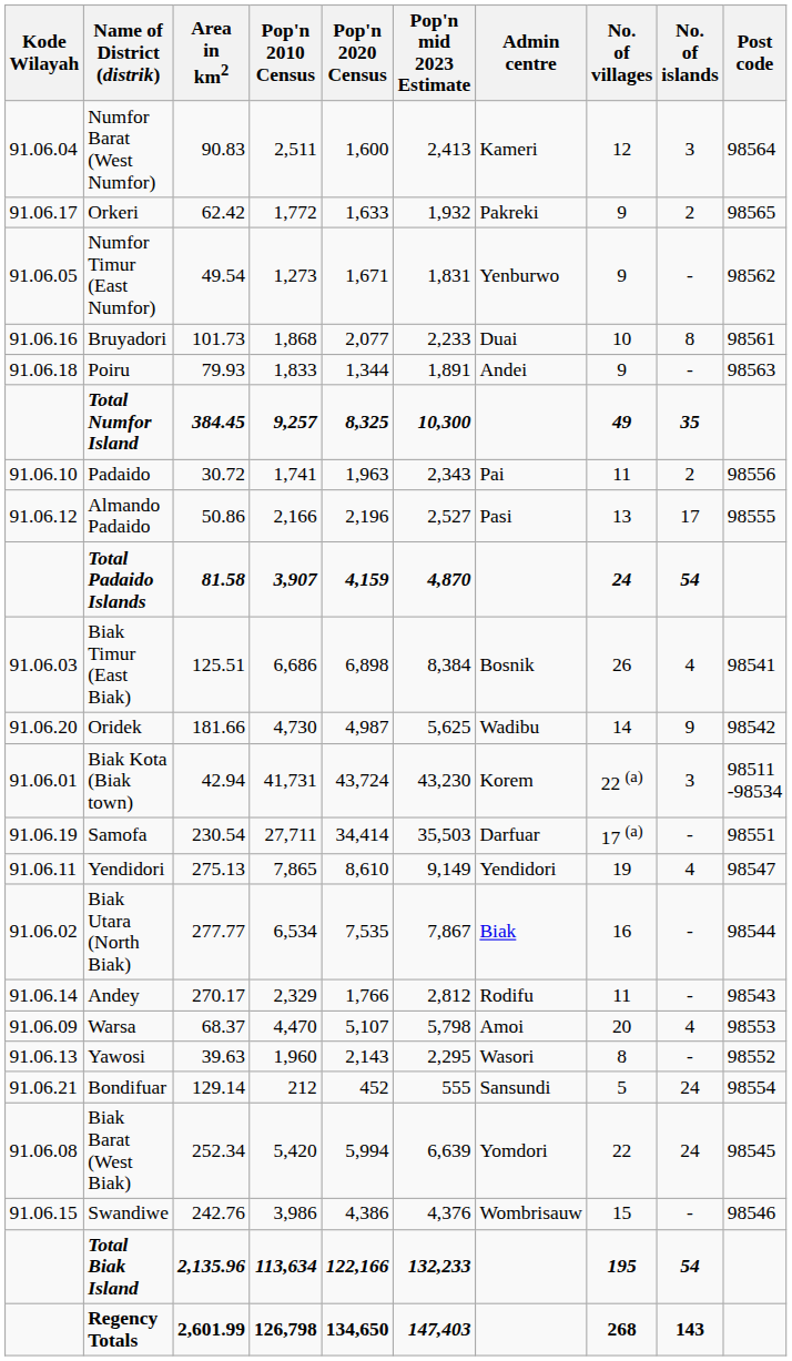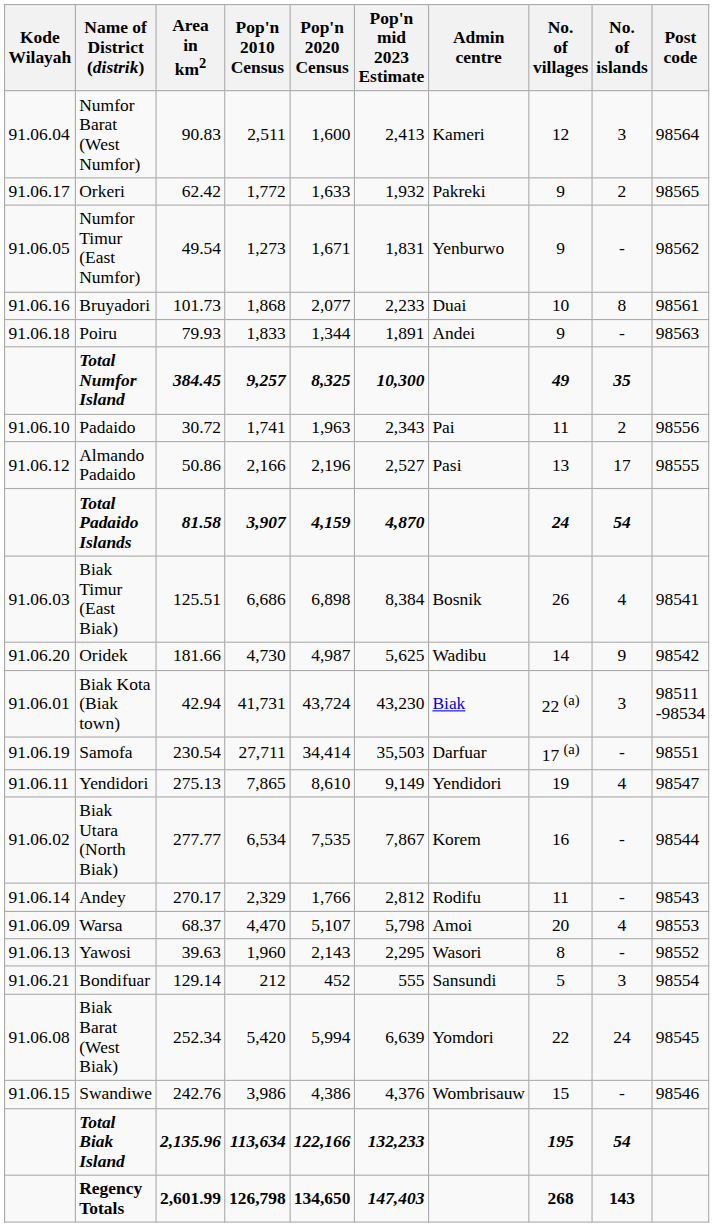Biak Kota (Biak town) | Admin centre: Korem -> Biak
Biak Utara (North Biak) | Admin centre: Biak -> Korem
Bondifuar | No. of islands: 24 -> 3
